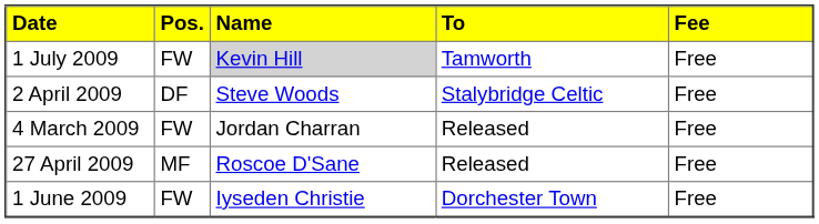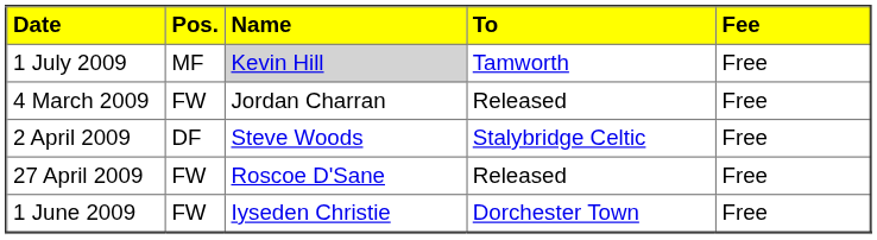1 July 2009 | Pos.: FW -> MF
rows swapped: 4 March 2009 <-> 2 April 2009
27 April 2009 | Pos.: MF -> FW
